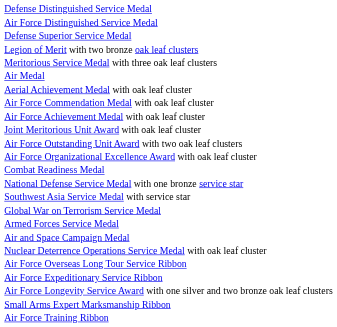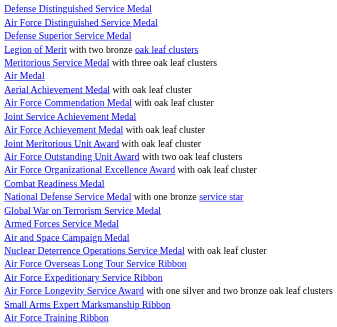+ row: Joint Service Achievement Medal
- row: Southwest Asia Service Medal with service star
